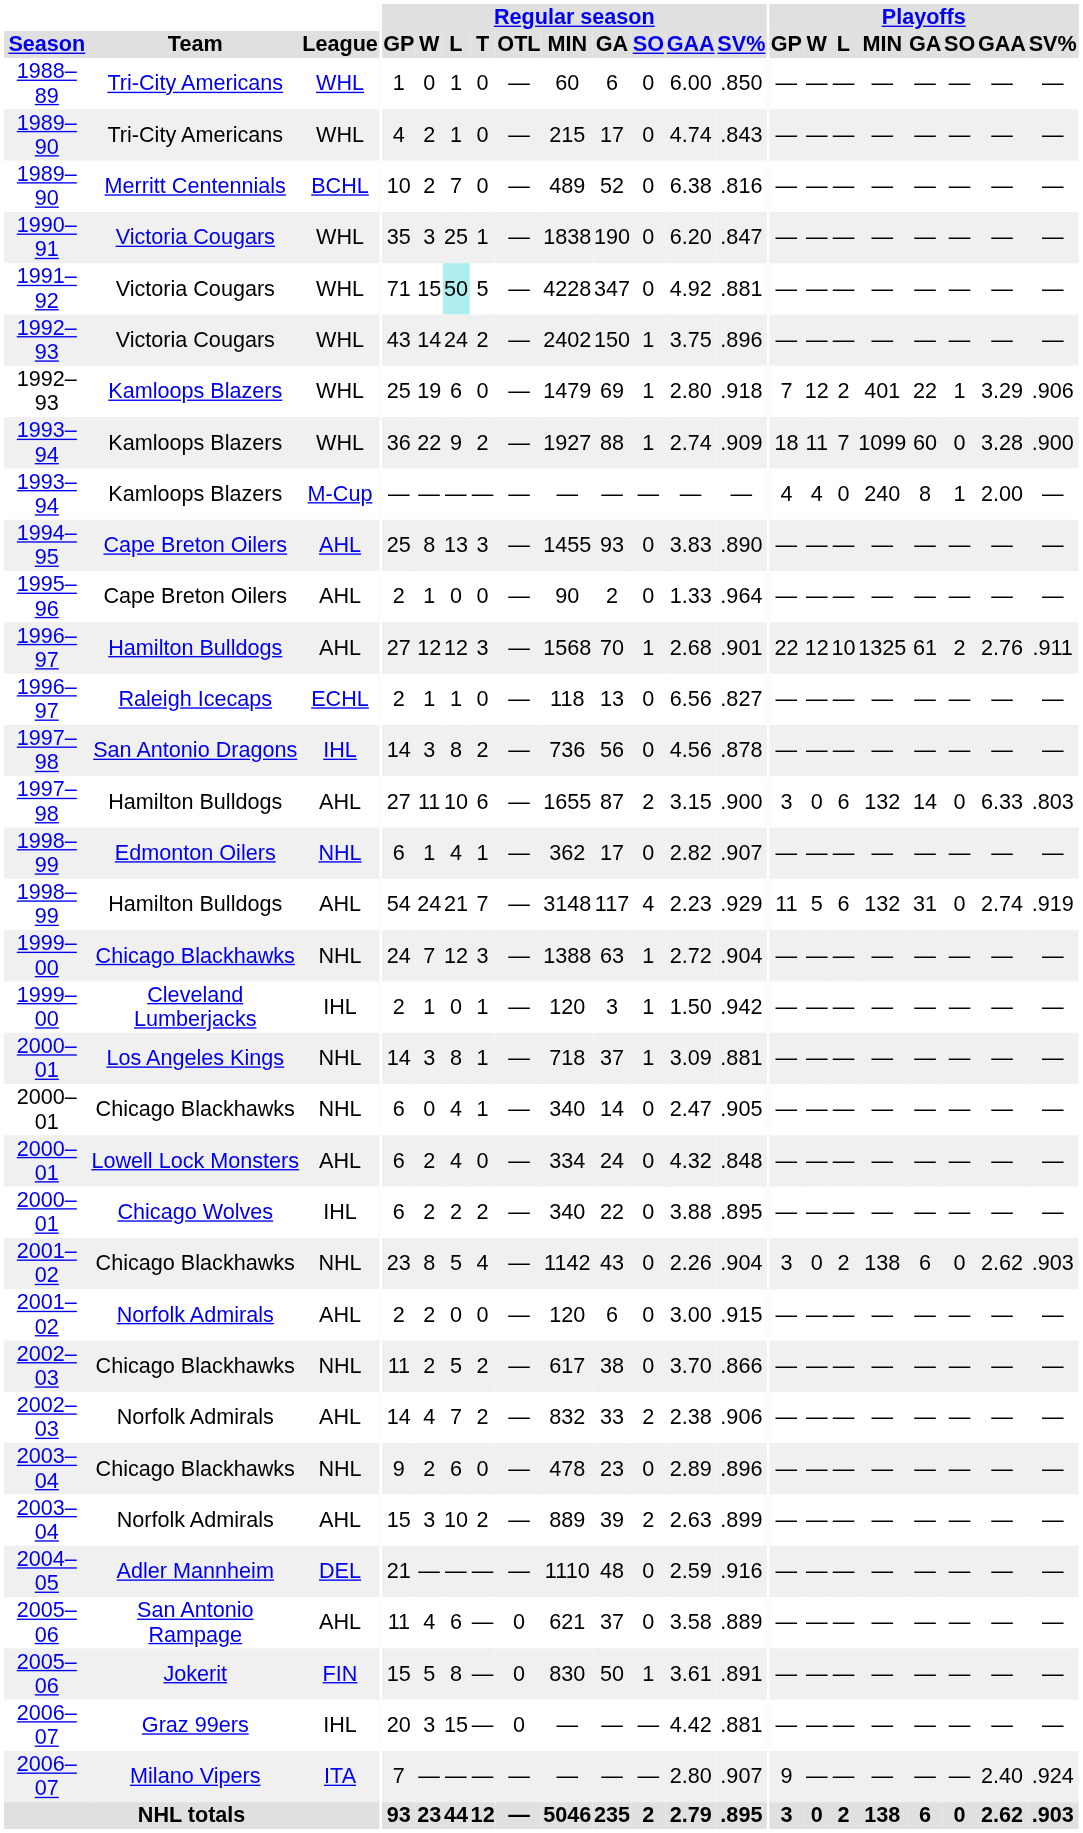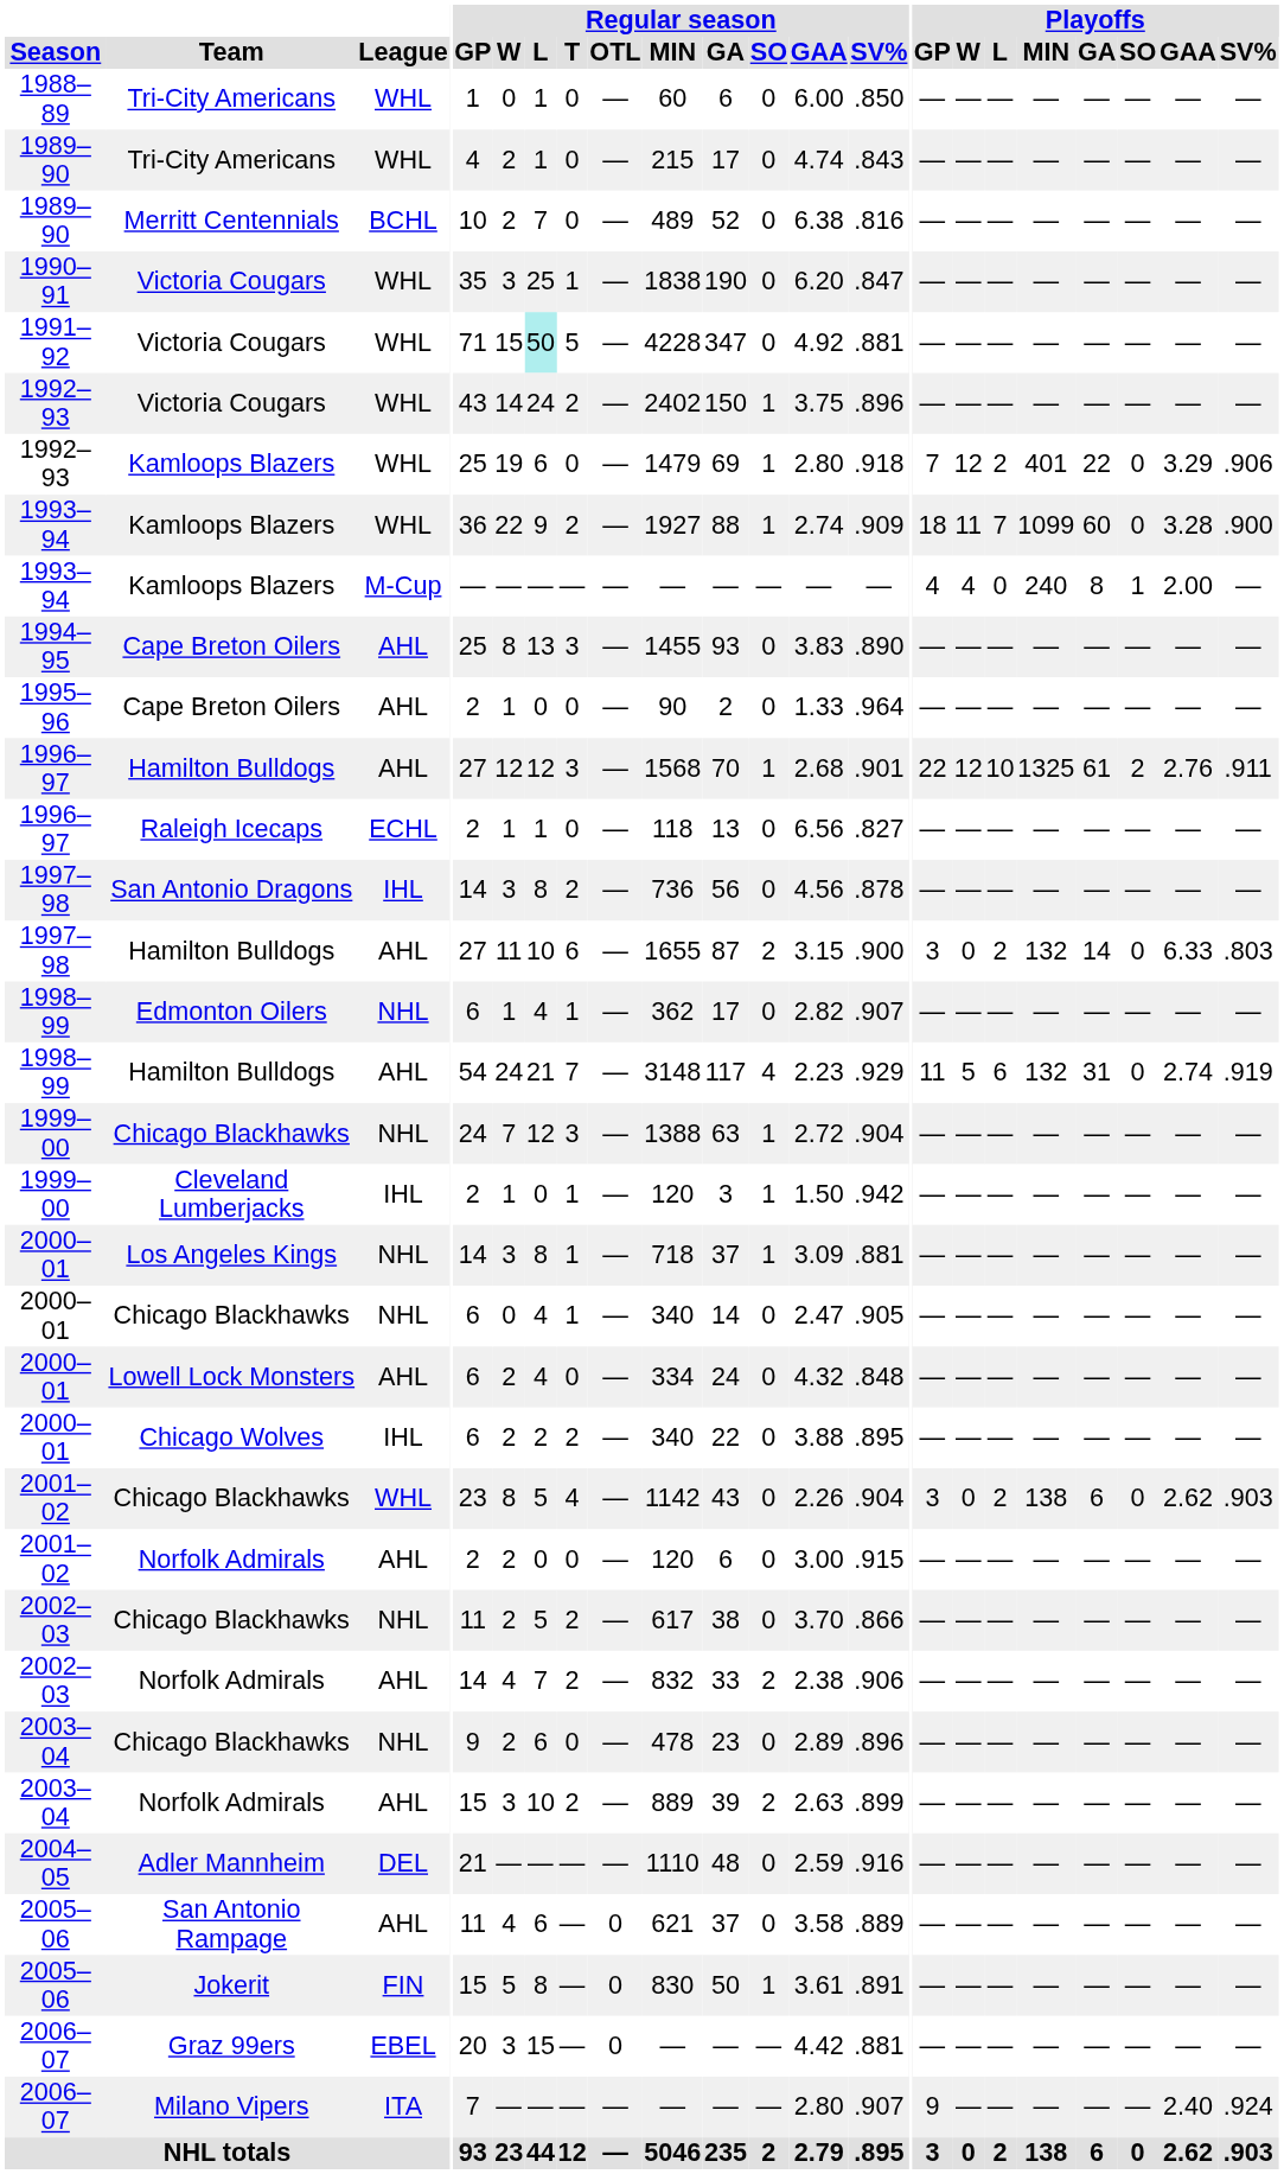1992–93 / Kamloops Blazers | Playoffs / SO: 1 -> 0
1997–98 / Hamilton Bulldogs | Playoffs / L: 6 -> 2
2001–02 / Chicago Blackhawks | League: NHL -> WHL
Graz 99ers | League: IHL -> EBEL
